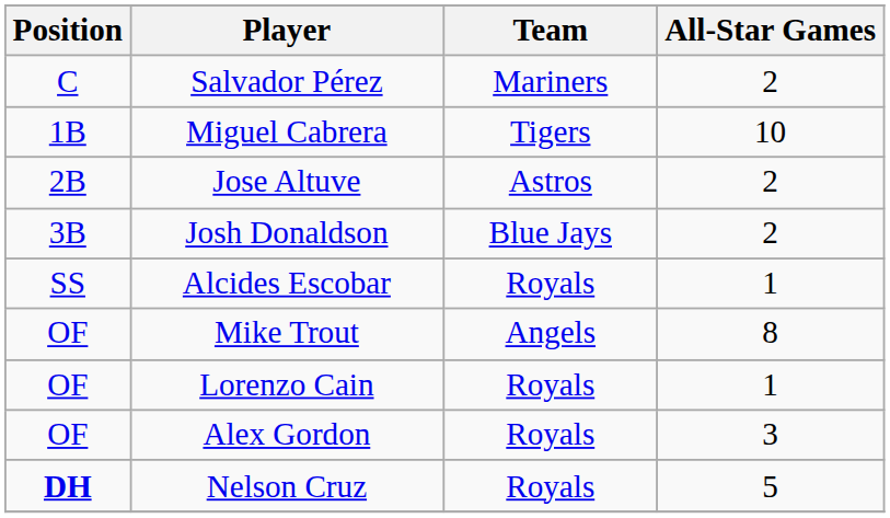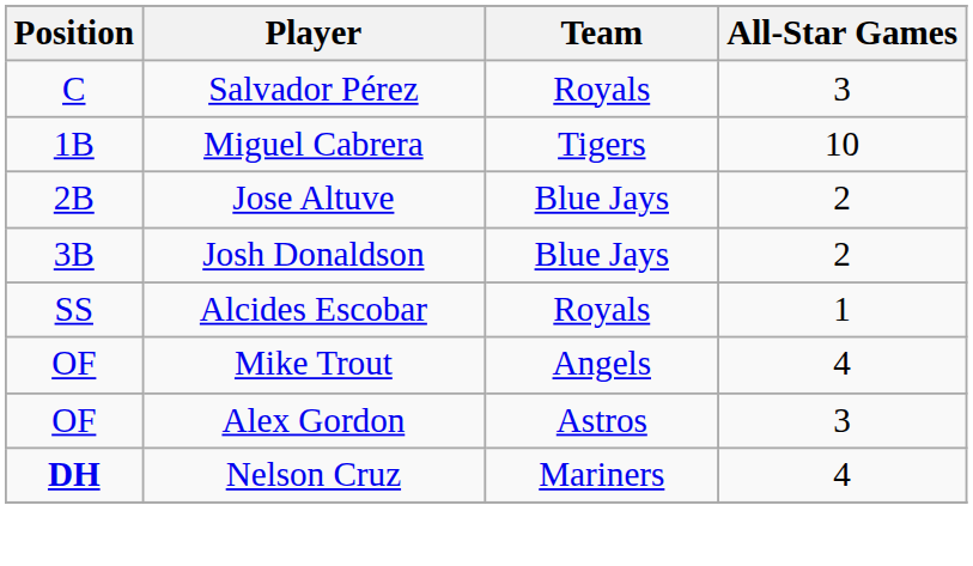Salvador Pérez | Team: Mariners -> Royals
Salvador Pérez | All-Star Games: 2 -> 3
Jose Altuve | Team: Astros -> Blue Jays
Mike Trout | All-Star Games: 8 -> 4
- row: OF | Lorenzo Cain | Royals | 1
Alex Gordon | Team: Royals -> Astros
Nelson Cruz | Team: Royals -> Mariners
Nelson Cruz | All-Star Games: 5 -> 4
